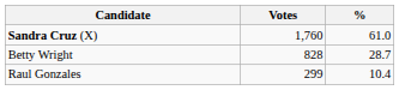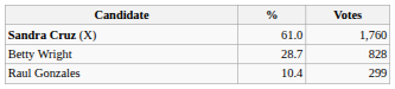columns swapped: Votes <-> %
